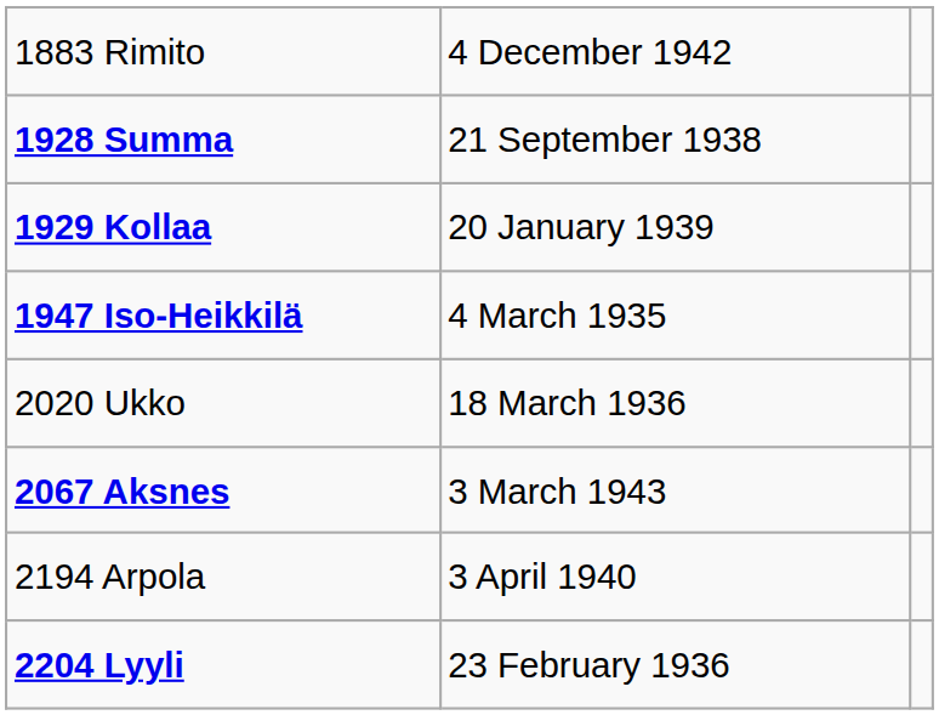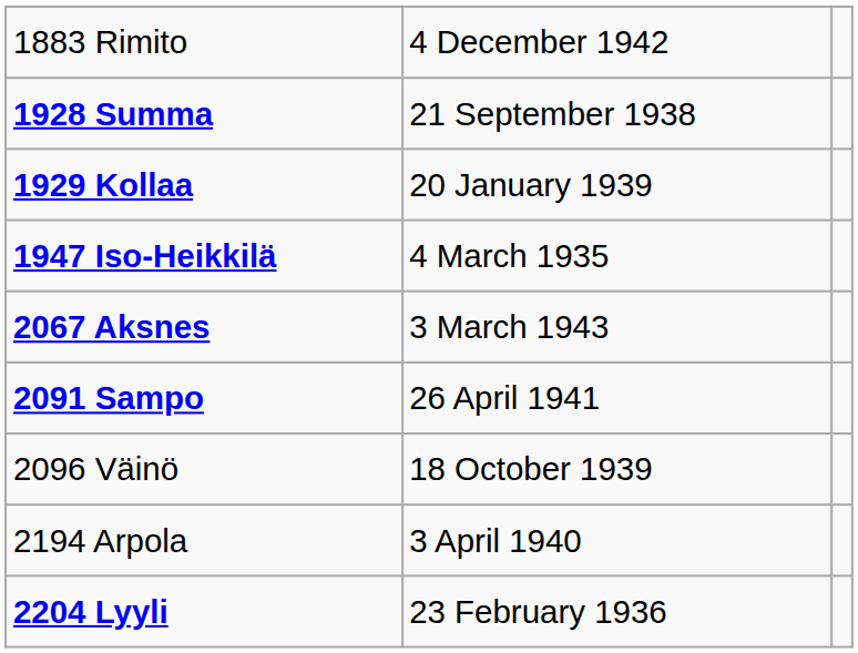- row: 2020 Ukko | 18 March 1936
+ row: 2091 Sampo | 26 April 1941
+ row: 2096 Väinö | 18 October 1939
